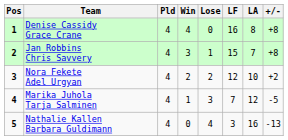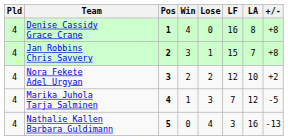columns swapped: Pos <-> Pld
